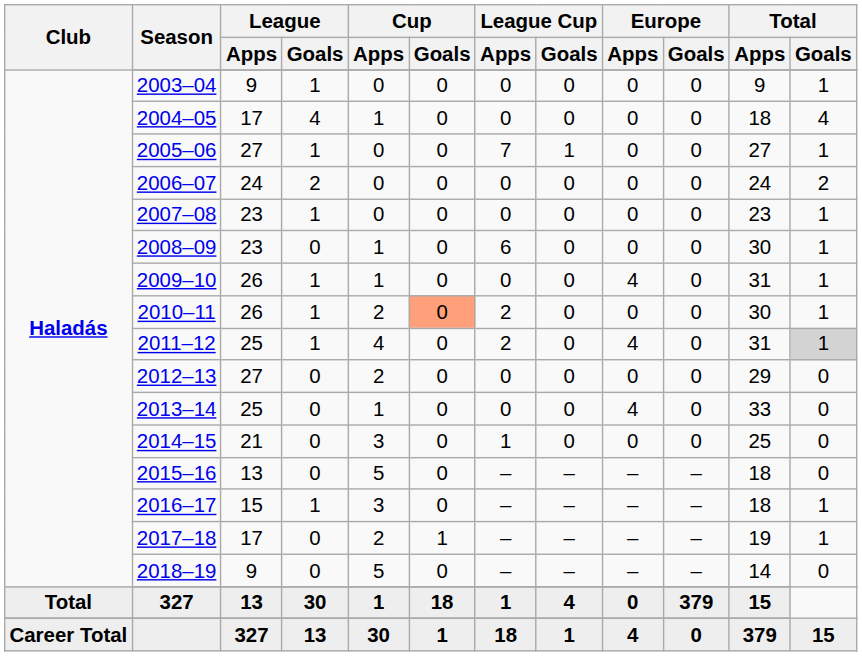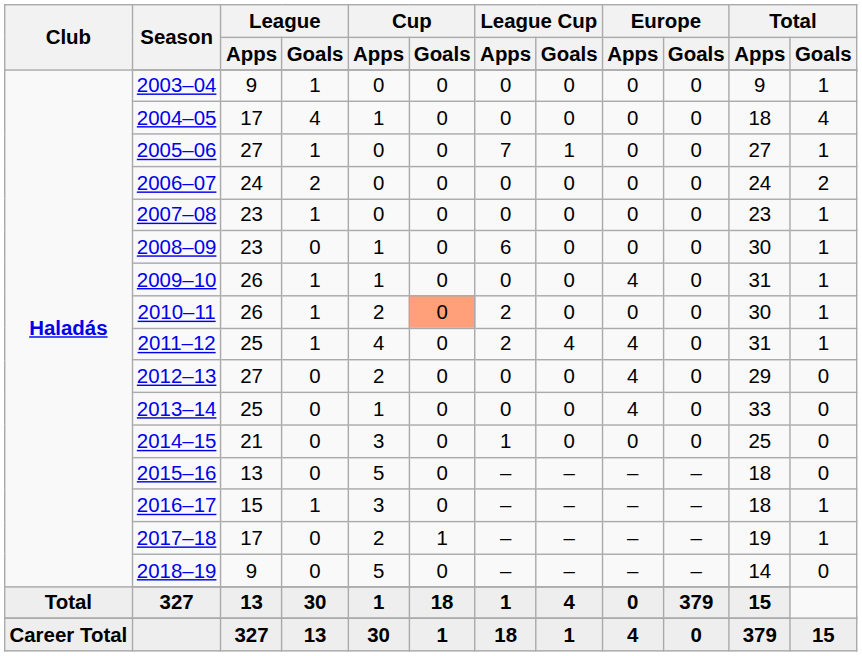2011–12 | League Cup / Goals: 0 -> 4
2011–12 | Total / Goals: lightgrey background -> no background
2012–13 | Europe / Apps: 0 -> 4
